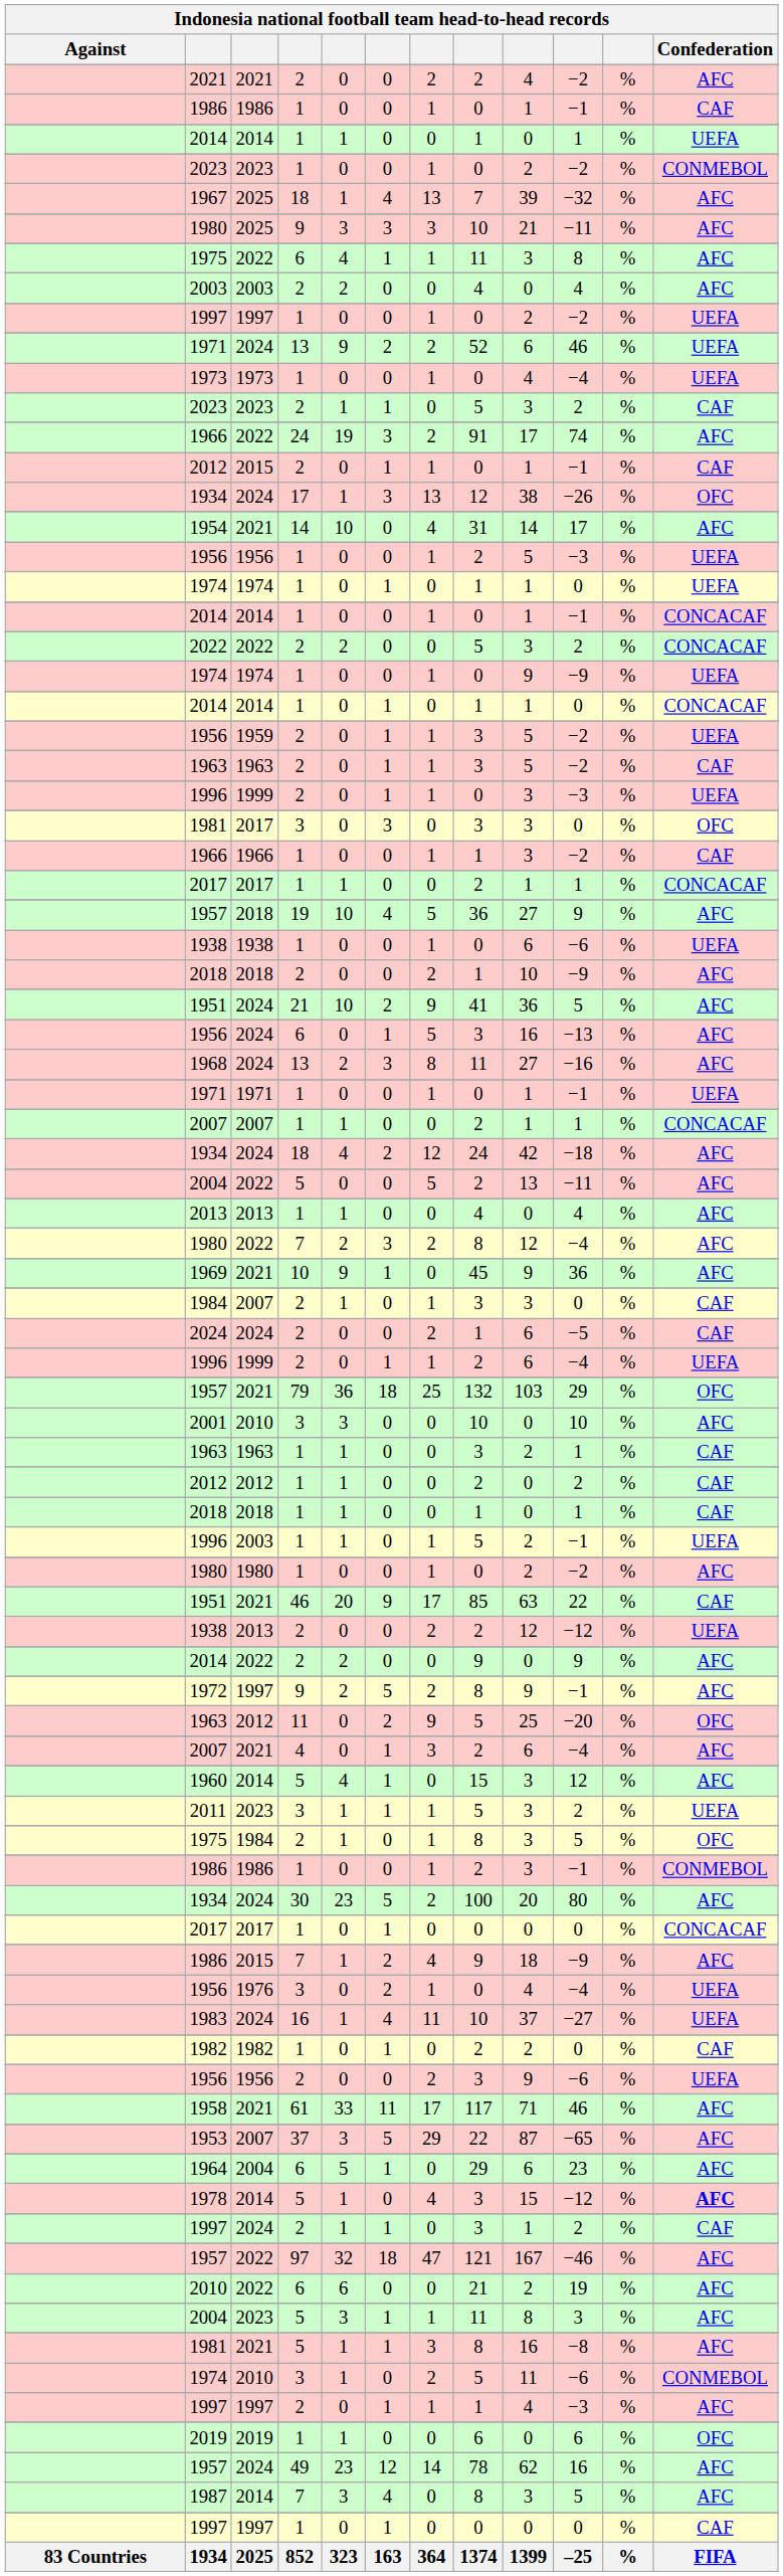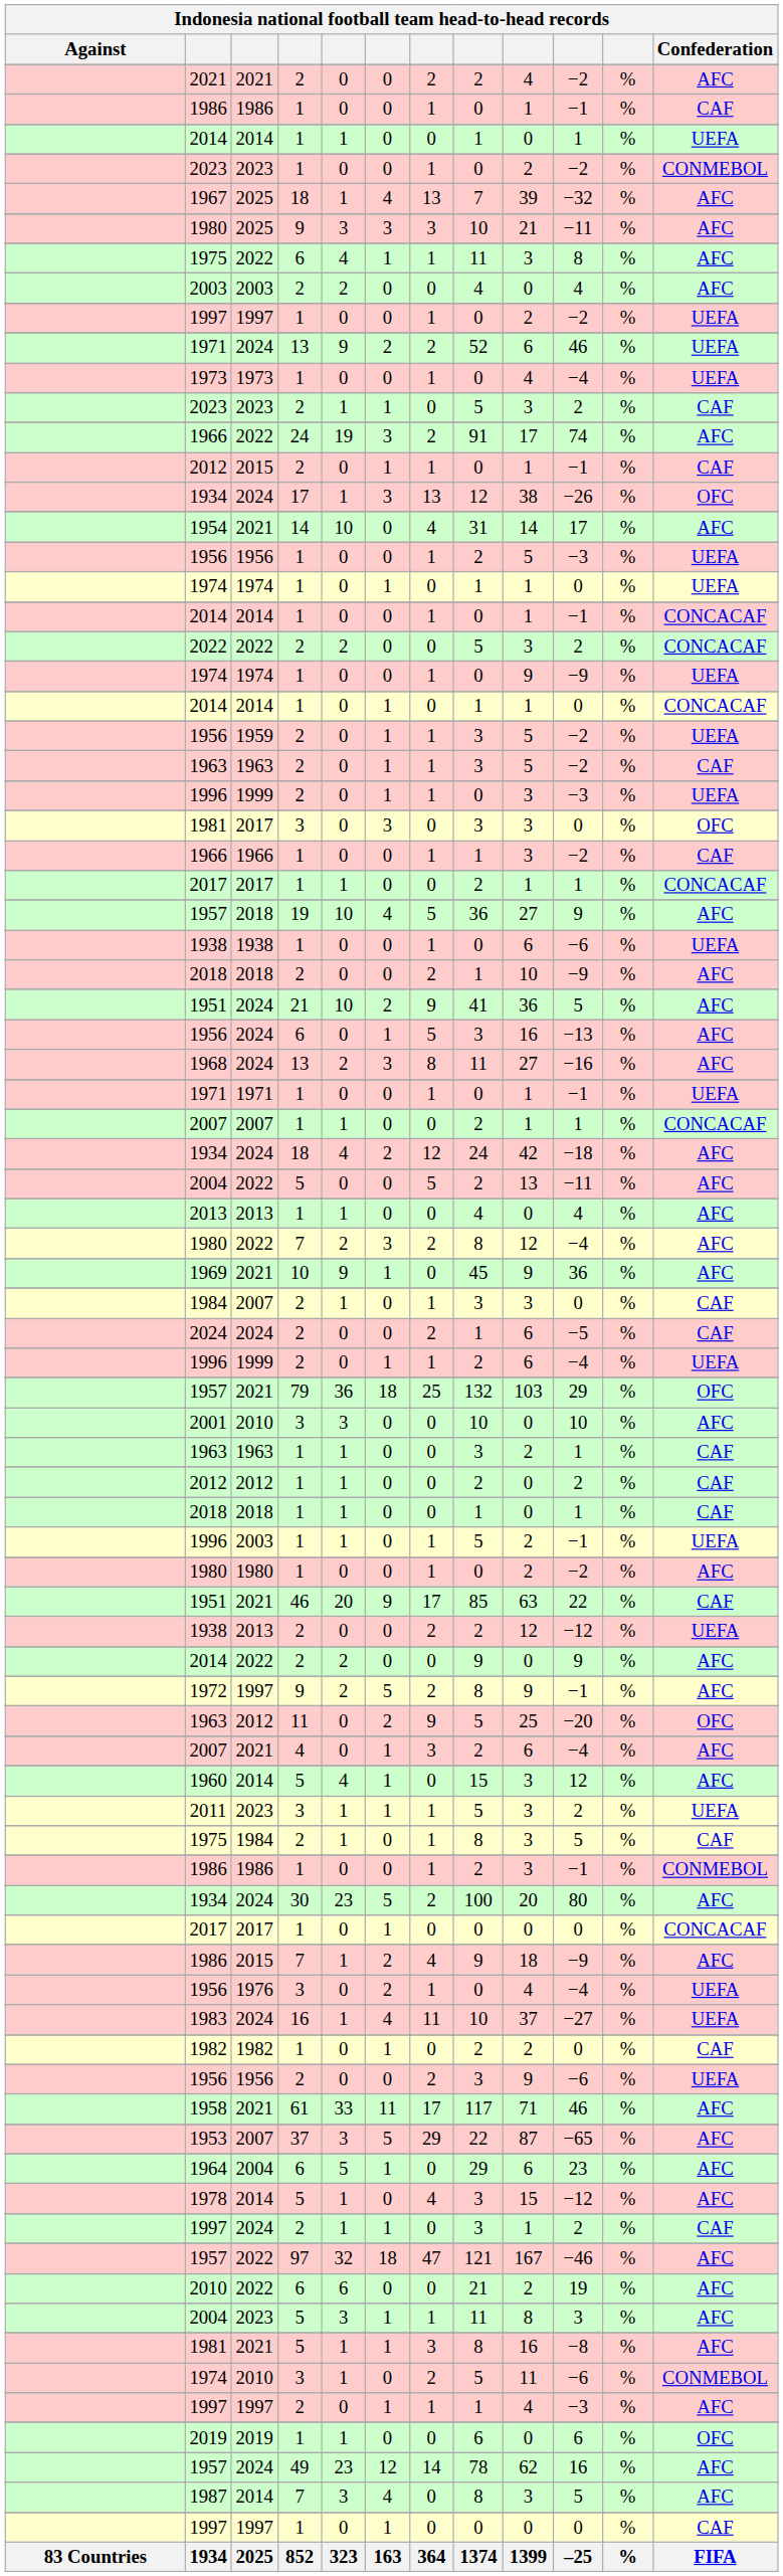1975 / 2 | Confederation: OFC -> CAF
1978 | Confederation: bold -> normal
